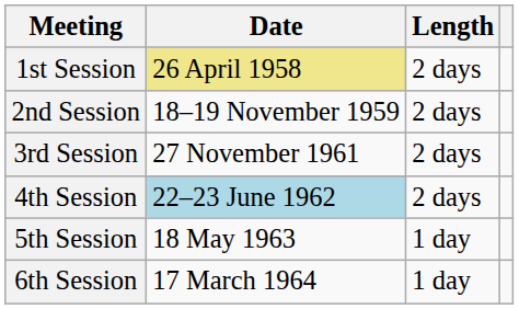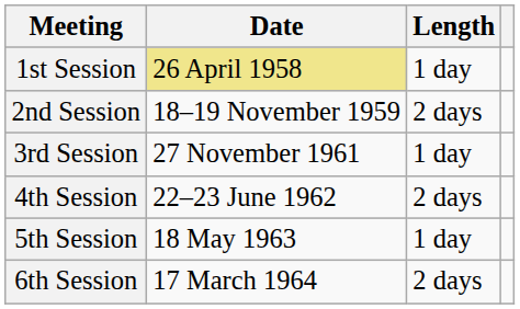1st Session | Length: 2 days -> 1 day
3rd Session | Length: 2 days -> 1 day
4th Session | Date: lightblue background -> no background
6th Session | Length: 1 day -> 2 days
